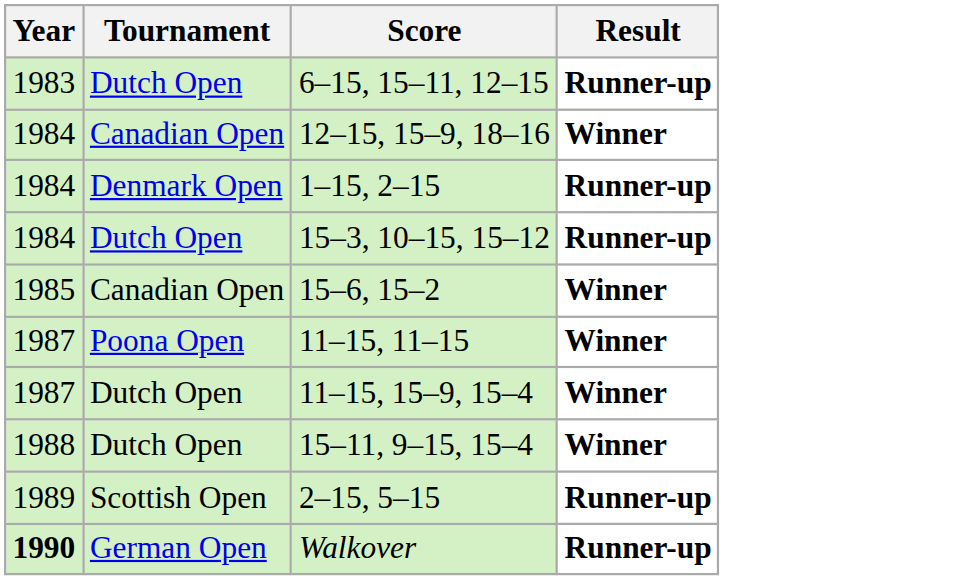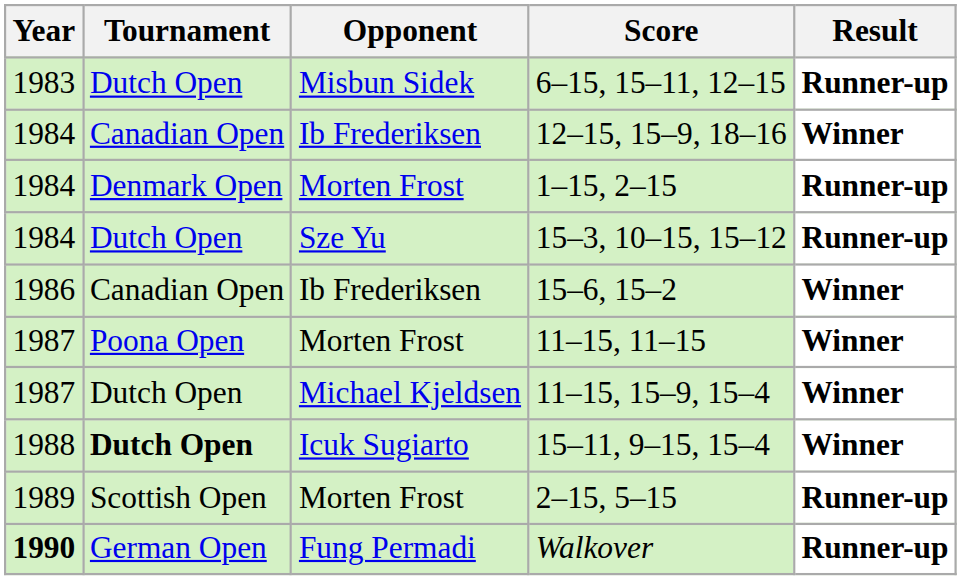+ column: Opponent | Misbun Sidek | Ib Frederiksen | Morten Frost | Sze Yu | Ib Frederiksen | Morten Frost | Michael Kjeldsen | Icuk Sugiarto | Morten Frost | Fung Permadi
15–6, 15–2 | Year: 1985 -> 1986
15–11, 9–15, 15–4 | Tournament: normal -> bold
